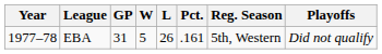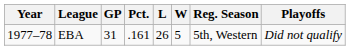columns swapped: W <-> Pct.
